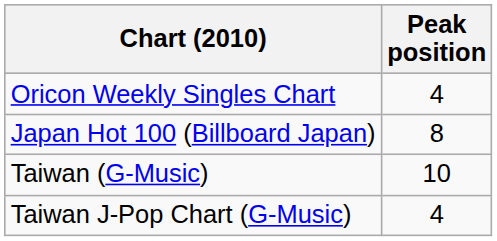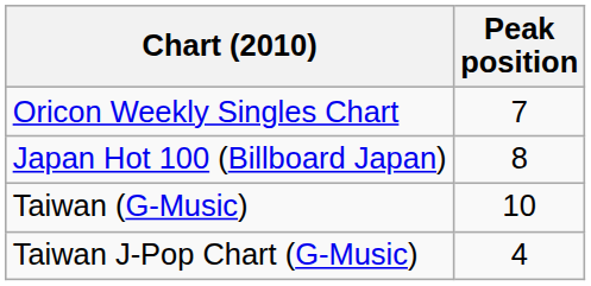Oricon Weekly Singles Chart | Peak position: 4 -> 7
